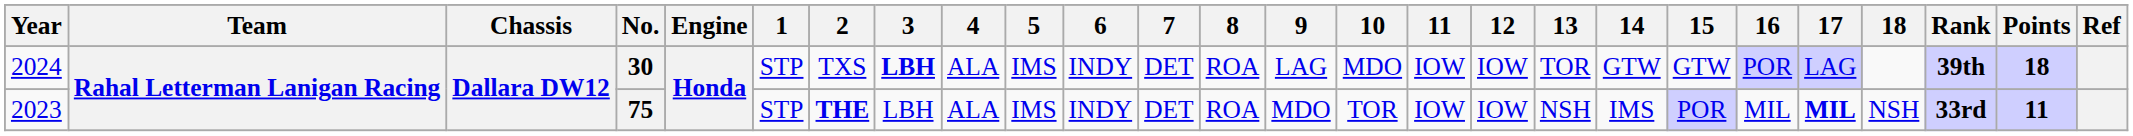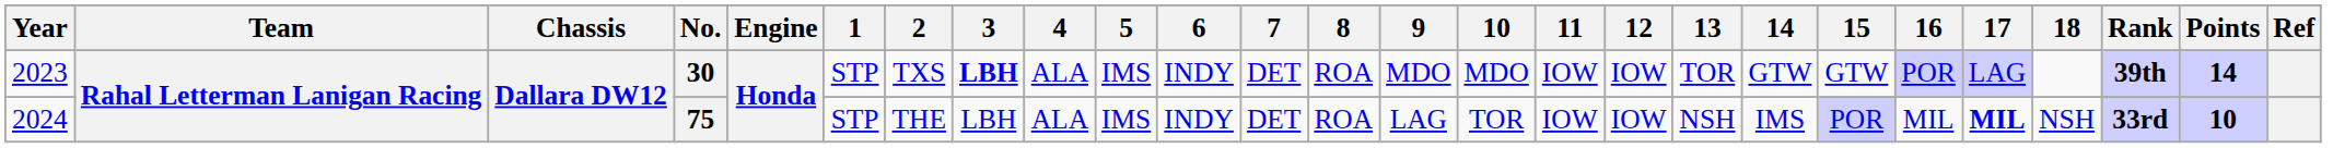30 | Year: 2024 -> 2023
30 | 9: LAG -> MDO
30 | Points: 18 -> 14
75 | Year: 2023 -> 2024
75 | 2: bold -> normal
75 | 9: MDO -> LAG
75 | Points: 11 -> 10
